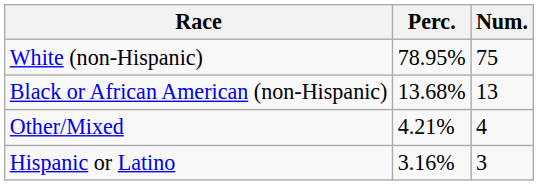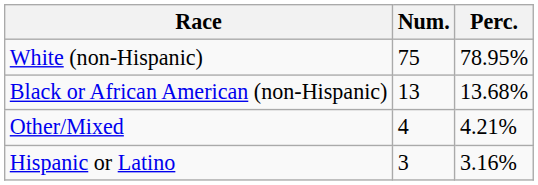columns swapped: Num. <-> Perc.
